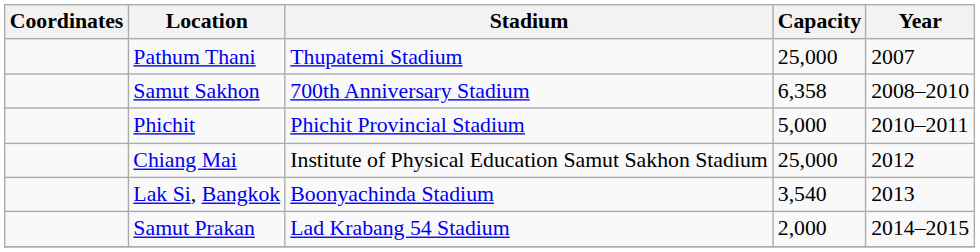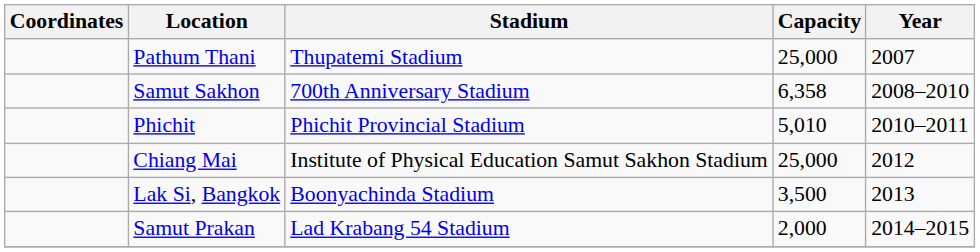Phichit | Capacity: 5,000 -> 5,010
Lak Si, Bangkok | Capacity: 3,540 -> 3,500
